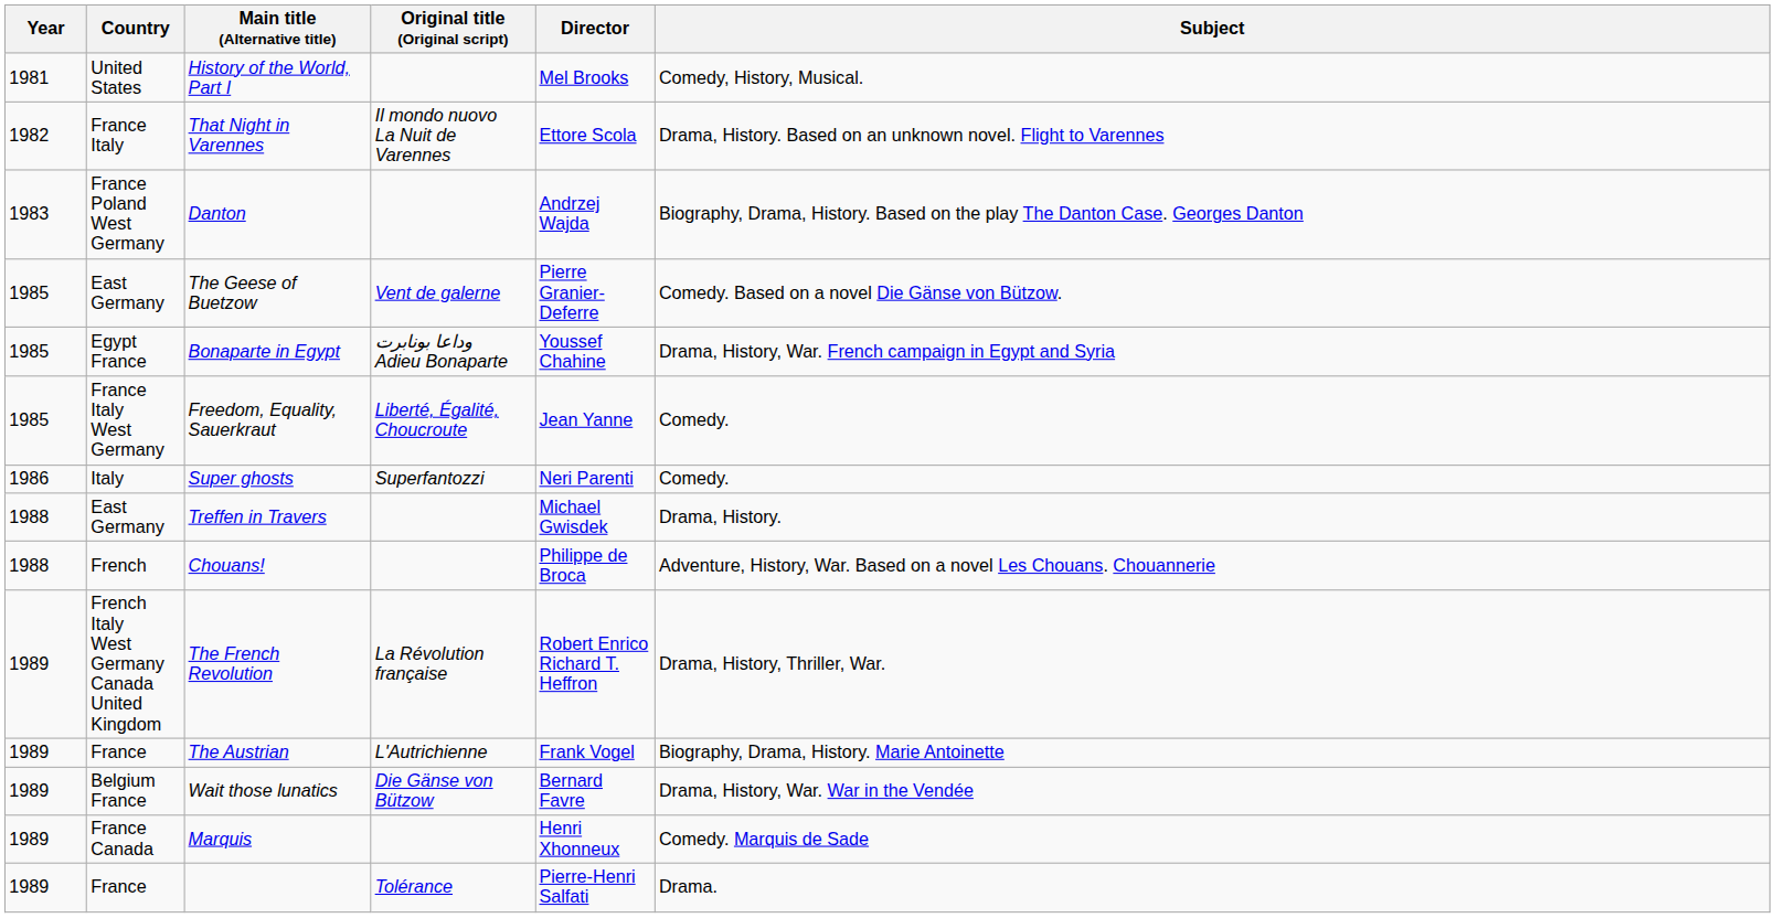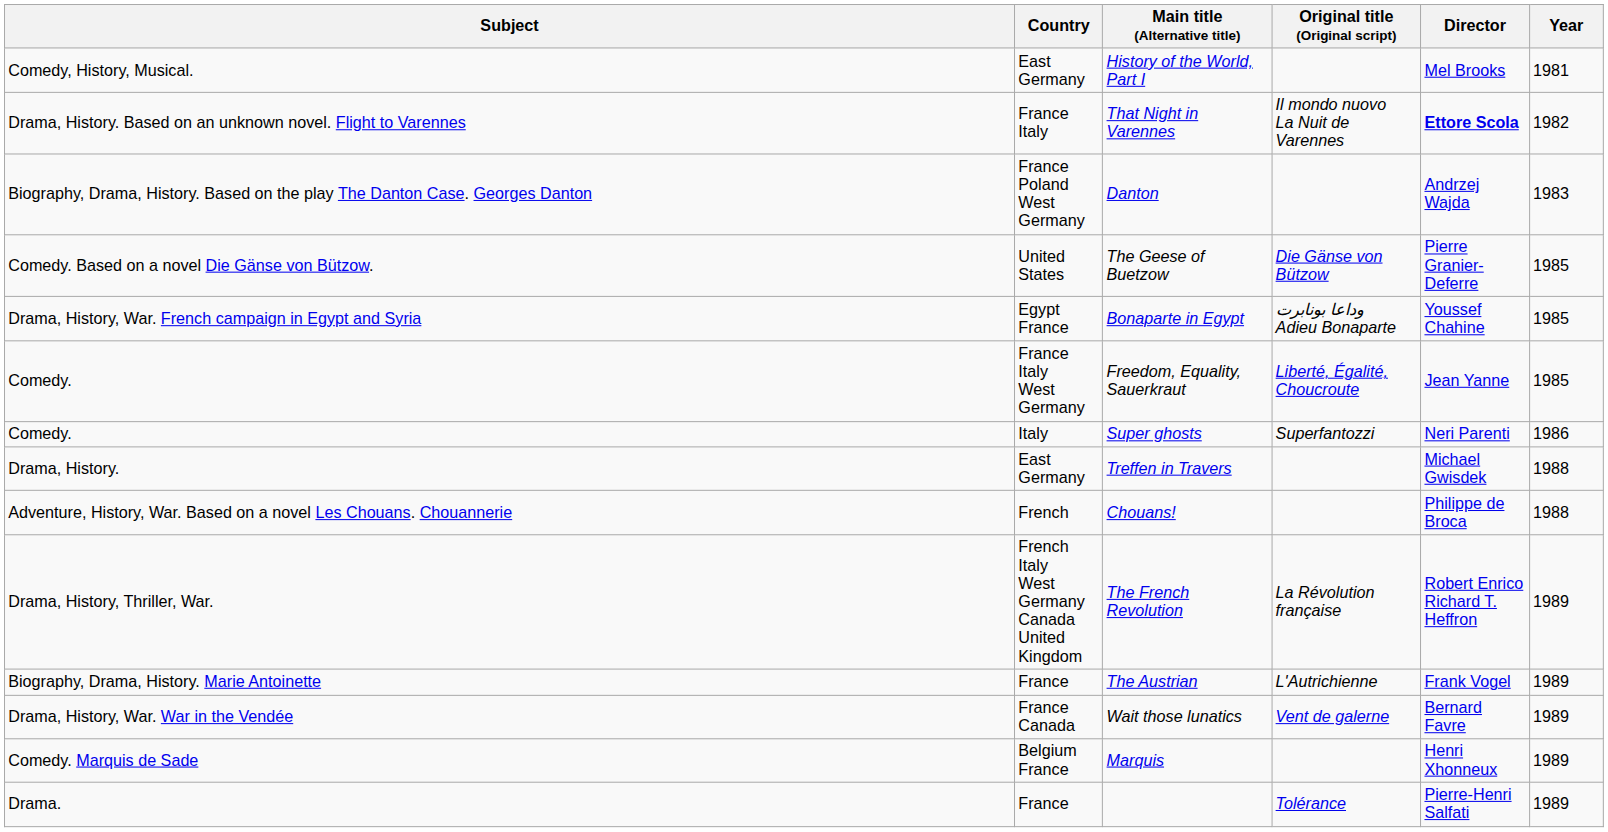columns swapped: Year <-> Subject
History of the World, Part I | Country: United States -> East Germany
That Night in Varennes | Director: normal -> bold
The Geese of Buetzow | Country: East Germany -> United States
The Geese of Buetzow | Original title (Original script): Vent de galerne -> Die Gänse von Bützow
Wait those lunatics | Country: Belgium France -> France Canada
Wait those lunatics | Original title (Original script): Die Gänse von Bützow -> Vent de galerne
Marquis | Country: France Canada -> Belgium France
